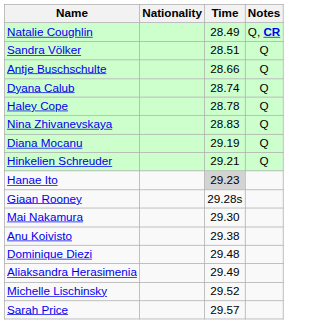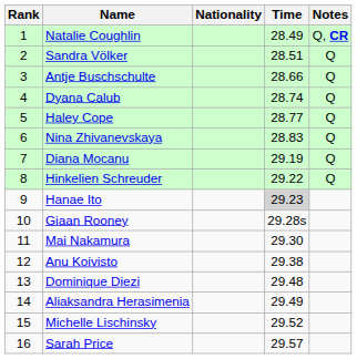+ column: Rank | 1 | 2 | 3 | 4 | 5 | 6 | 7 | 8 | 9 | 10 | 11 | 12 | 13 | 14 | 15 | 16
Haley Cope | Time: 28.78 -> 28.77
Hinkelien Schreuder | Time: 29.21 -> 29.22
